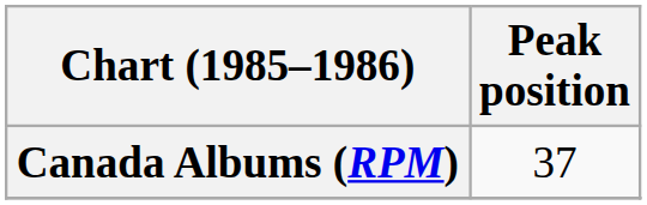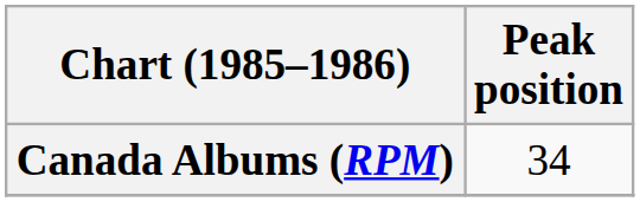Canada Albums (RPM) | Peak position: 37 -> 34
